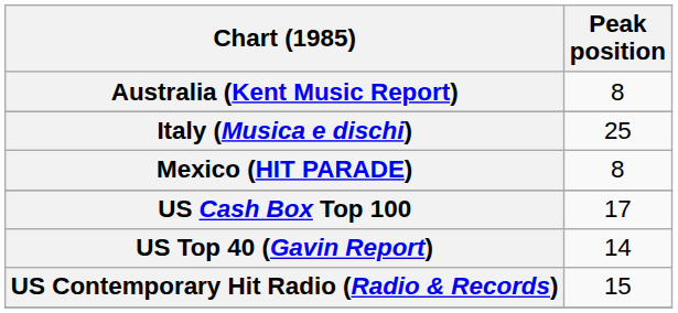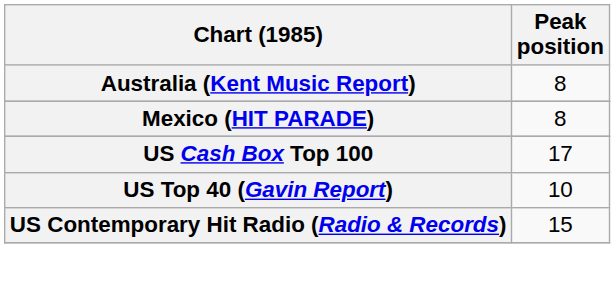- row: Italy (Musica e dischi) | 25
US Top 40 (Gavin Report) | Peak position: 14 -> 10
